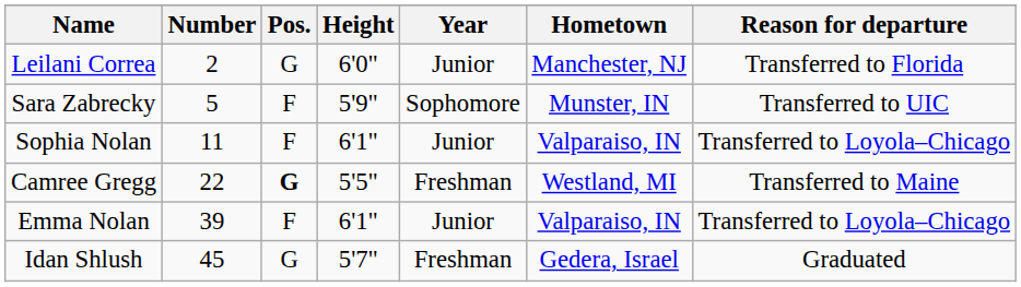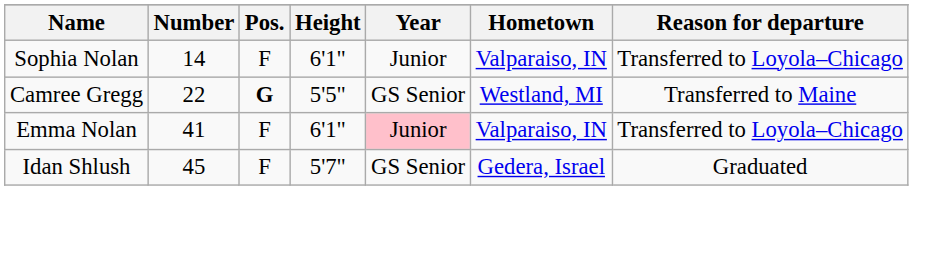- row: Leilani Correa | 2 | G | 6'0" | Junior | Manchester, NJ | Transferred to Florida
- row: Sara Zabrecky | 5 | F | 5'9" | Sophomore | Munster, IN | Transferred to UIC
Sophia Nolan | Number: 11 -> 14
Camree Gregg | Year: Freshman -> GS Senior
Emma Nolan | Number: 39 -> 41
Emma Nolan | Year: no background -> pink background
Idan Shlush | Pos.: G -> F
Idan Shlush | Year: Freshman -> GS Senior
